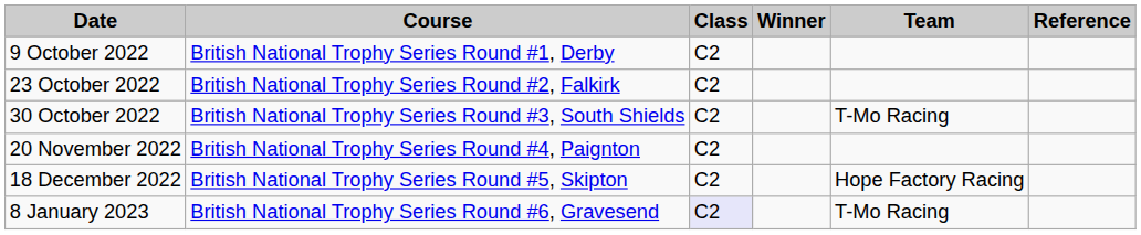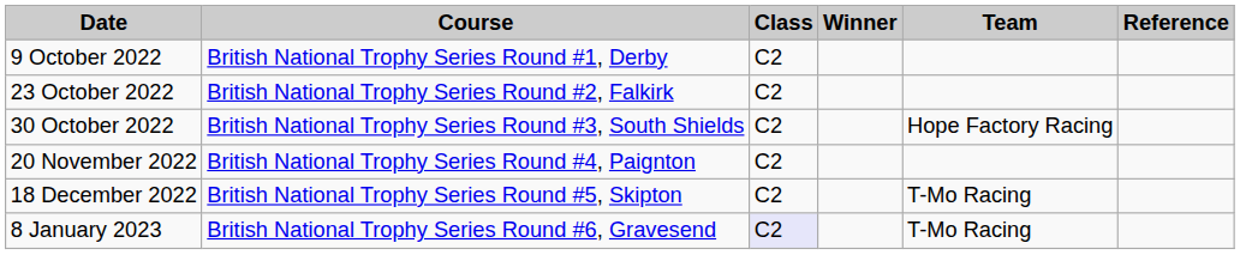30 October 2022 | Team: T-Mo Racing -> Hope Factory Racing
18 December 2022 | Team: Hope Factory Racing -> T-Mo Racing
